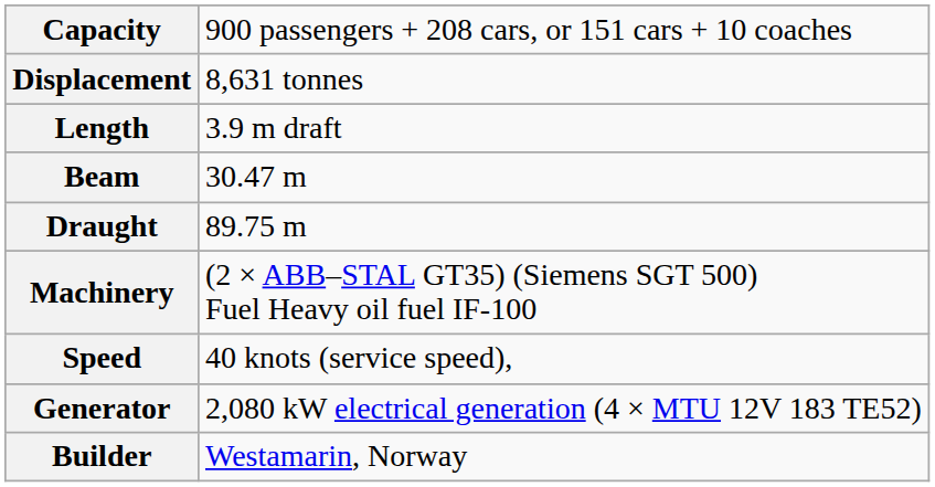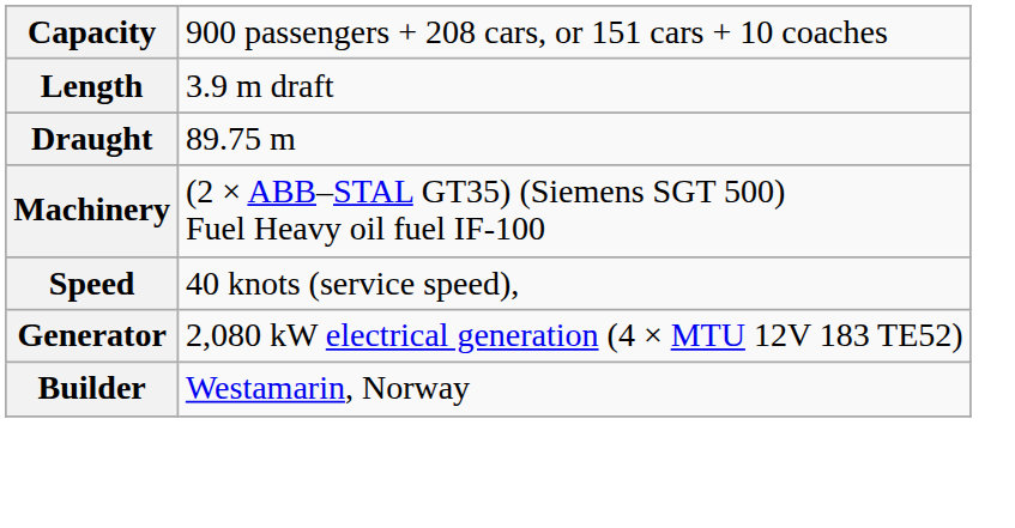- row: Displacement | 8,631 tonnes
- row: Beam | 30.47 m
